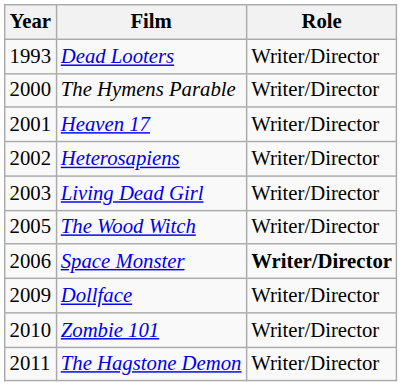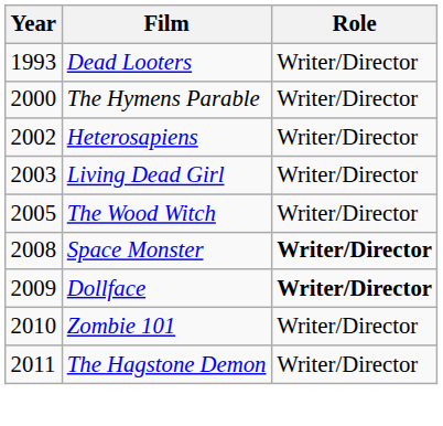- row: 2001 | Heaven 17 | Writer/Director
Space Monster | Year: 2006 -> 2008
Dollface | Role: normal -> bold
